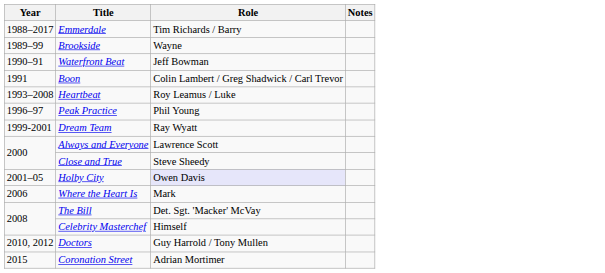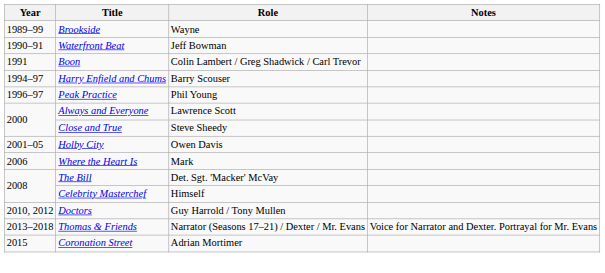- row: 1988–2017 | Emmerdale | Tim Richards / Barry
- row: 1993–2008 | Heartbeat | Roy Leamus / Luke
+ row: 1994–97 | Harry Enfield and Chums | Barry Scouser
- row: 1999-2001 | Dream Team | Ray Wyatt
Holby City | Role: lavender background -> no background
+ row: 2013–2018 | Thomas & Friends | Narrator (Seasons 17–21) / Dexter / Mr. Evans | Voice for Narrator and Dexter. Portrayal for Mr. Evans
